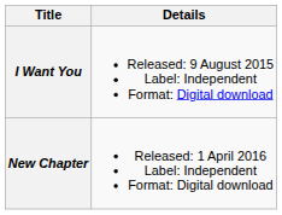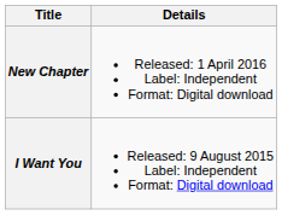rows swapped: I Want You <-> New Chapter
